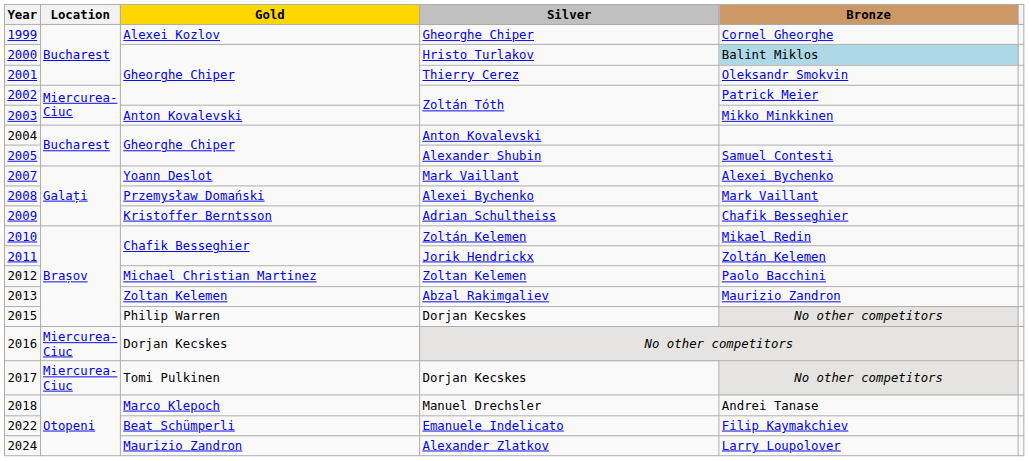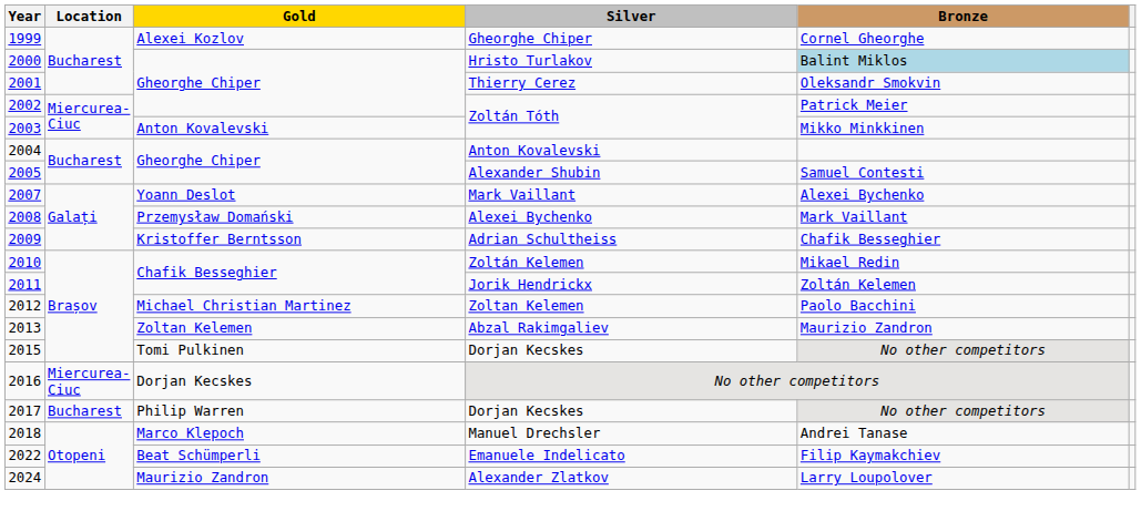2015 / Dorjan Kecskes | Gold: Philip Warren -> Tomi Pulkinen
2017 / Dorjan Kecskes | Location: Miercurea-Ciuc -> Bucharest
2017 / Dorjan Kecskes | Gold: Tomi Pulkinen -> Philip Warren
